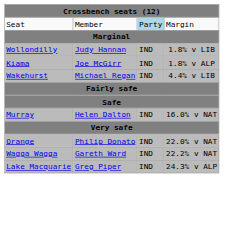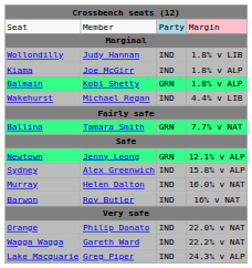Seat | column 4: no background -> pink background
+ row: Balmain | Kobi Shetty | GRN | 1.8% v ALP
+ row: Ballina | Tamara Smith | GRN | 7.7% v NAT
+ row: Newtown | Jenny Leong | GRN | 12.1% v ALP
+ row: Sydney | Alex Greenwich | IND | 15.8% v ALP
+ row: Barwon | Roy Butler | IND | 16% v NAT
